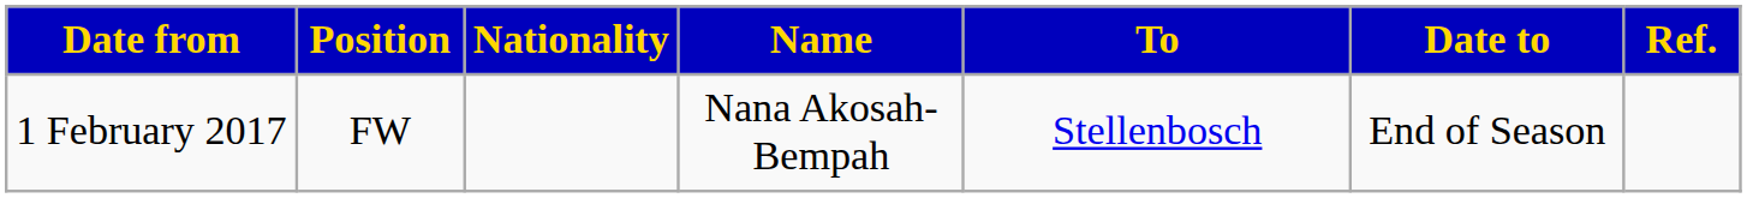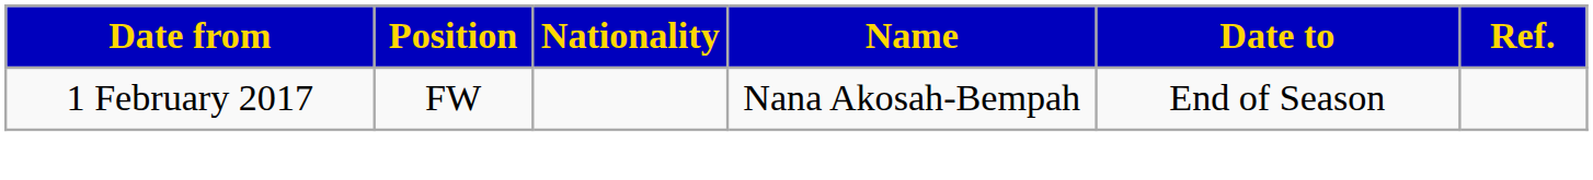- column: To | Stellenbosch
